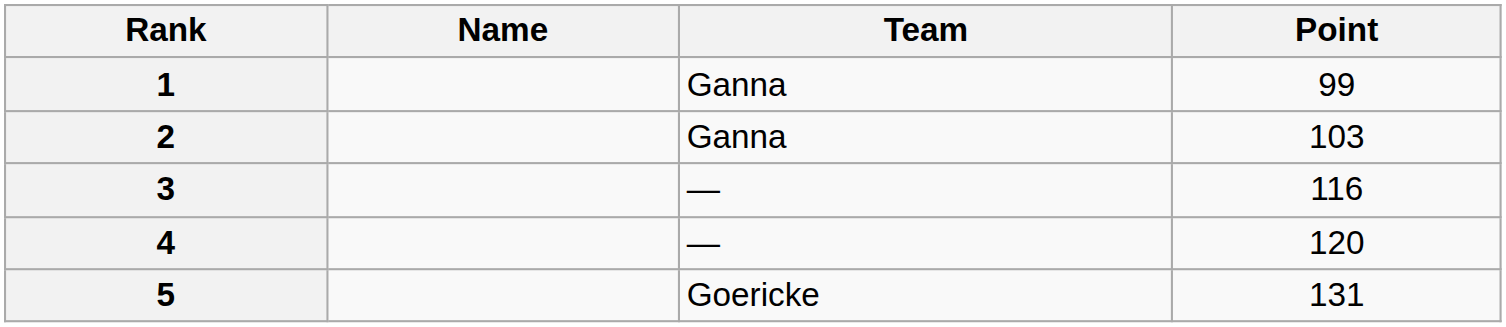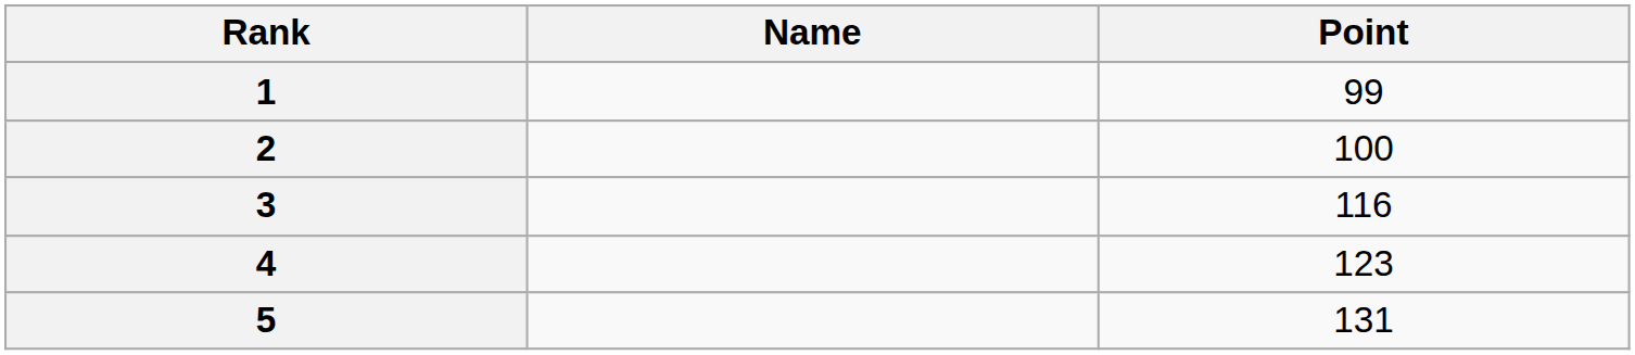- column: Team | Ganna | Ganna | — | — | Goericke
2 | Point: 103 -> 100
4 | Point: 120 -> 123
